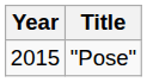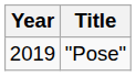"Pose" | Year: 2015 -> 2019
